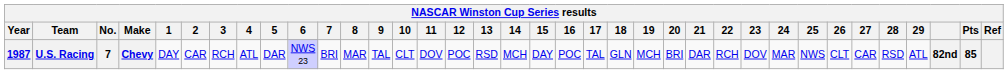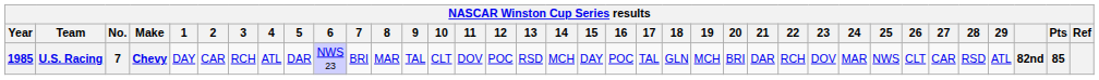U.S. Racing | Year: 1987 -> 1985
